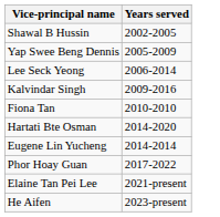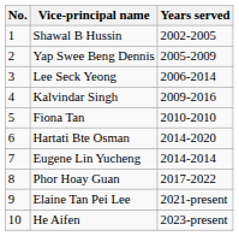+ column: No. | 1 | 2 | 3 | 4 | 5 | 6 | 7 | 8 | 9 | 10
